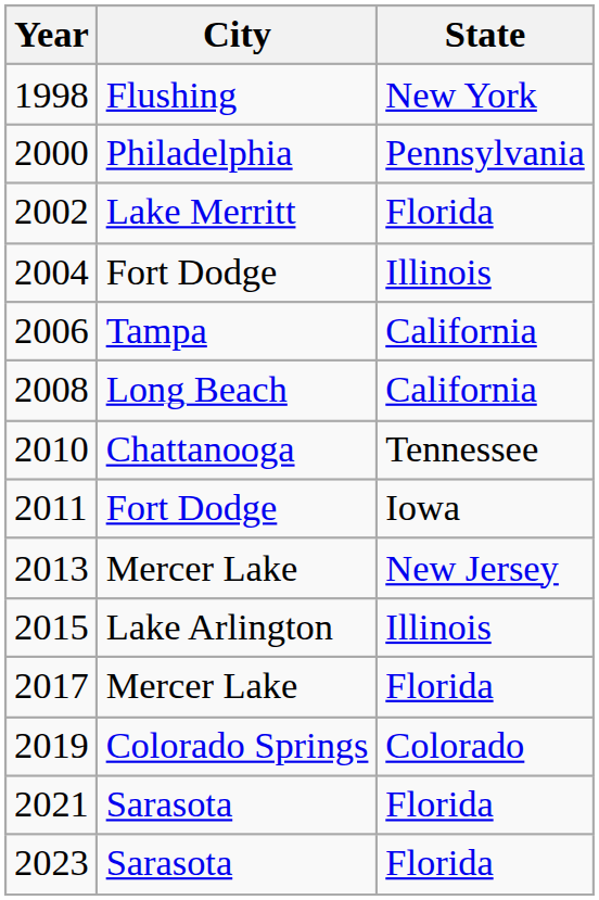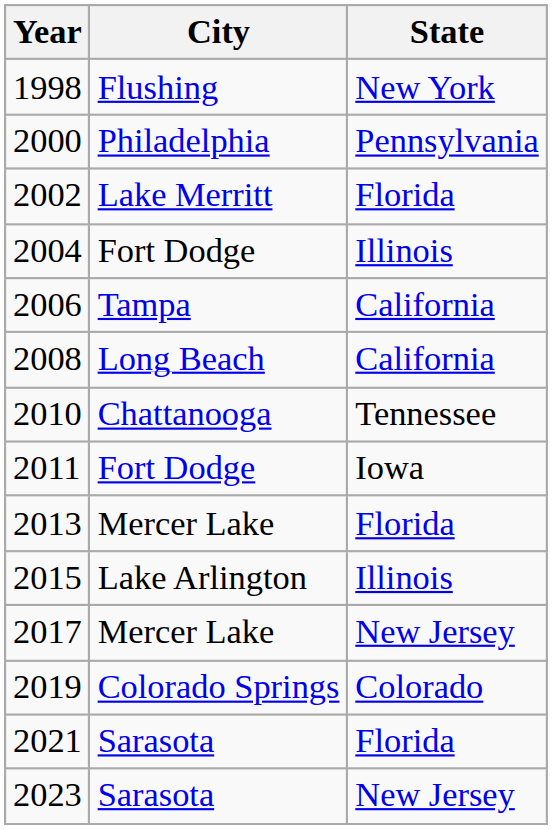2013 | State: New Jersey -> Florida
2017 | State: Florida -> New Jersey
2023 | State: Florida -> New Jersey
